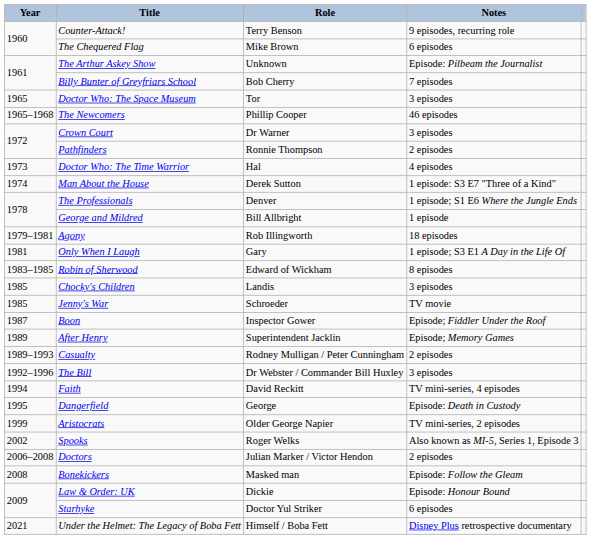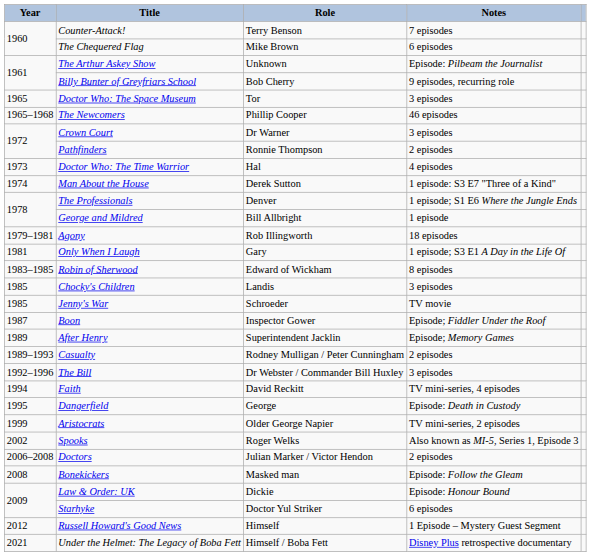Counter-Attack! | Notes: 9 episodes, recurring role -> 7 episodes
Billy Bunter of Greyfriars School | Notes: 7 episodes -> 9 episodes, recurring role
+ row: 2012 | Russell Howard's Good News | Himself | 1 Episode – Mystery Guest Segment
